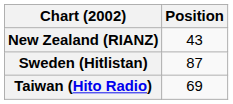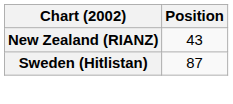- row: Taiwan (Hito Radio) | 69
